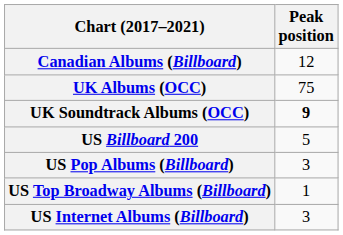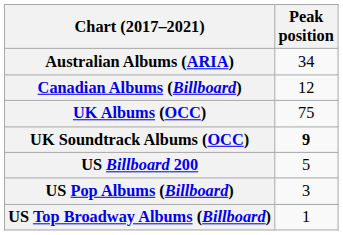+ row: Australian Albums (ARIA) | 34
- row: US Internet Albums (Billboard) | 3
